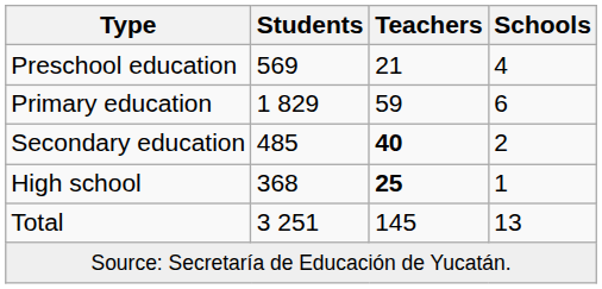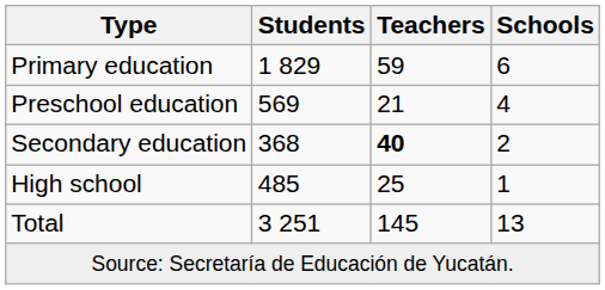rows swapped: Preschool education <-> Primary education
Secondary education | Students: 485 -> 368
High school | Students: 368 -> 485
High school | Teachers: bold -> normal
